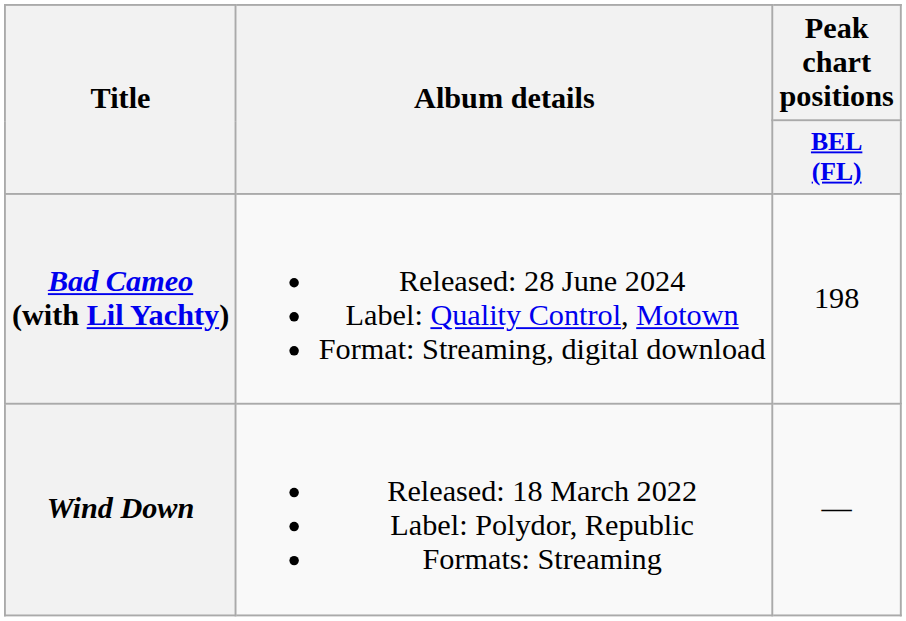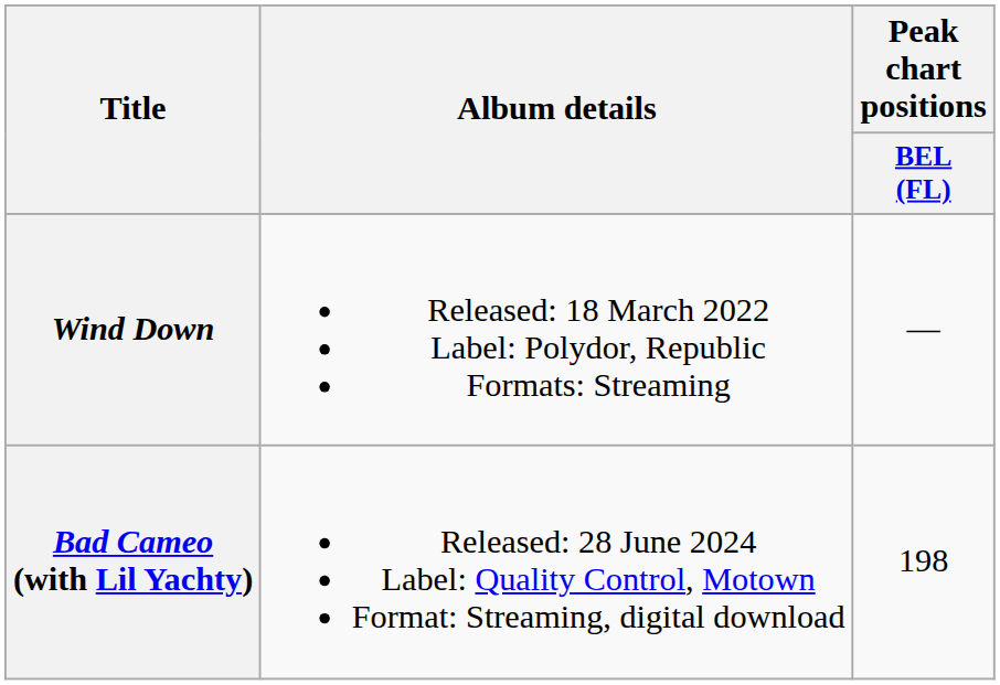rows swapped: Wind Down <-> Bad Cameo (with Lil Yachty)
